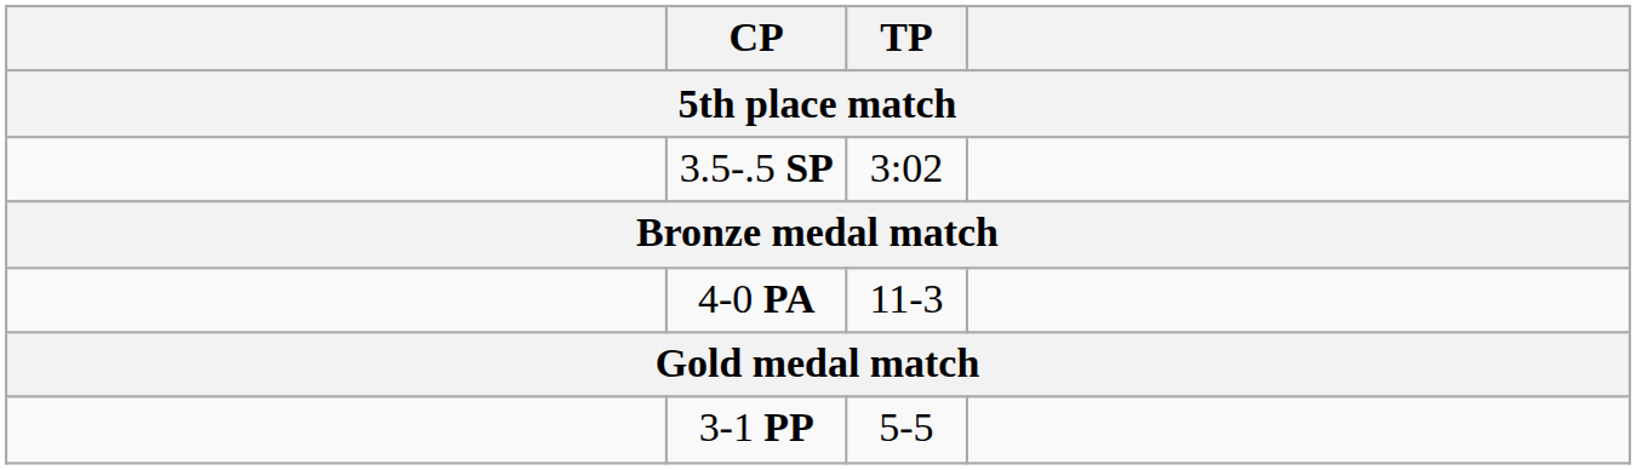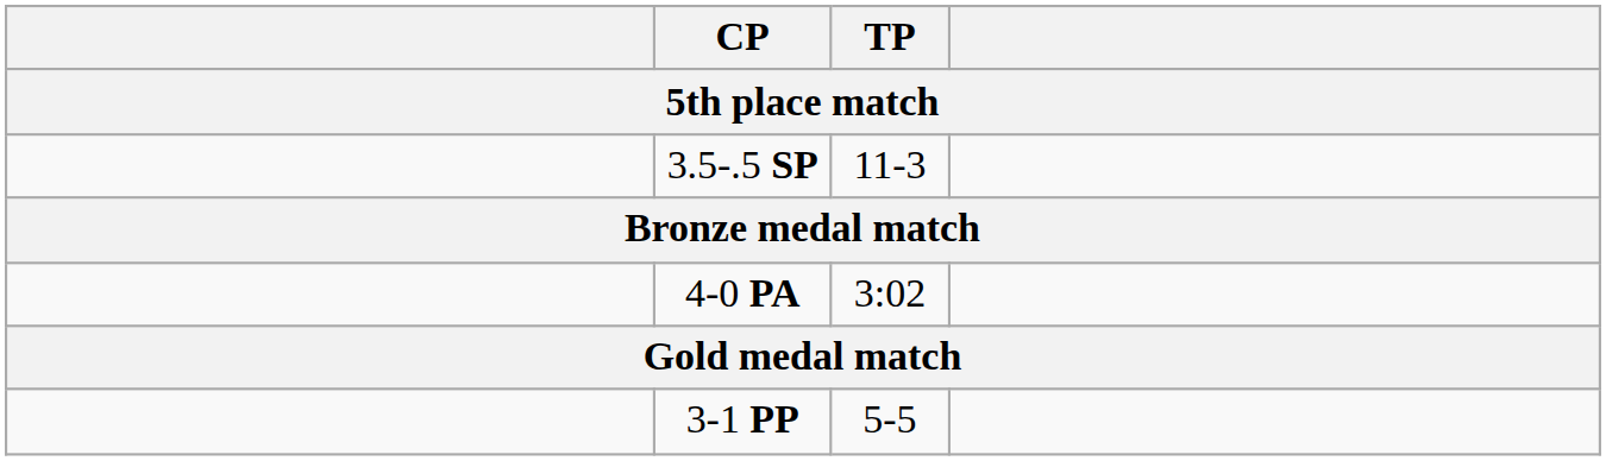3.5-.5 SP | TP: 3:02 -> 11-3
4-0 PA | TP: 11-3 -> 3:02
